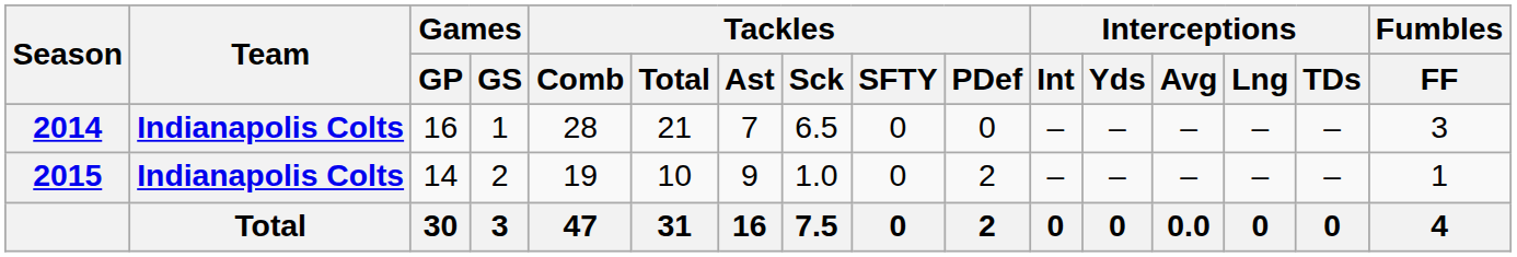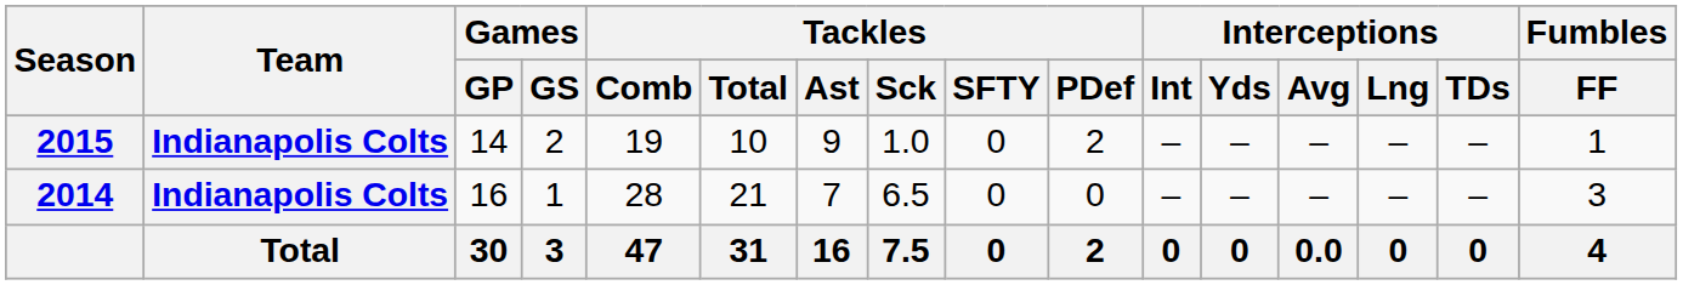rows swapped: 2014 <-> 2015
